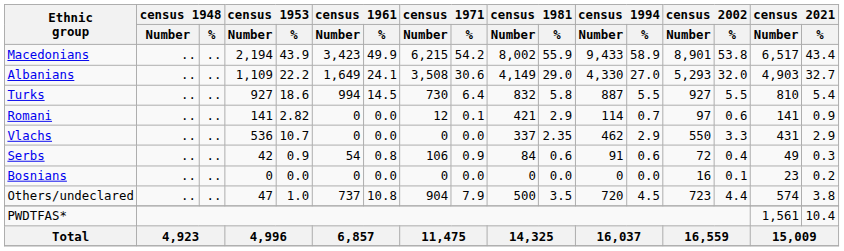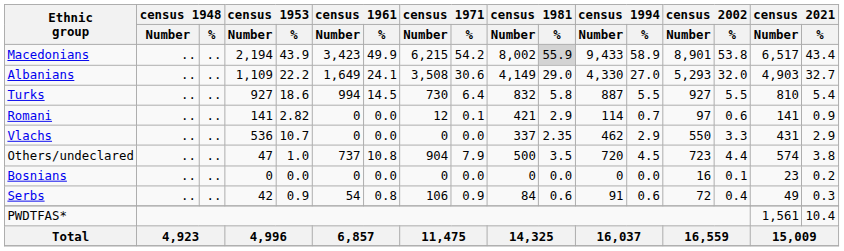Macedonians | census 1981 / %: no background -> lightgrey background
rows swapped: Serbs <-> Others/undeclared
